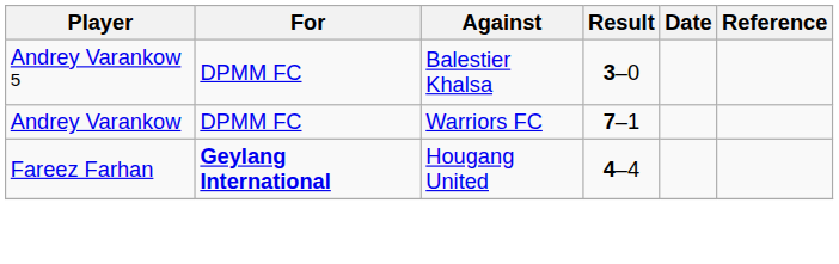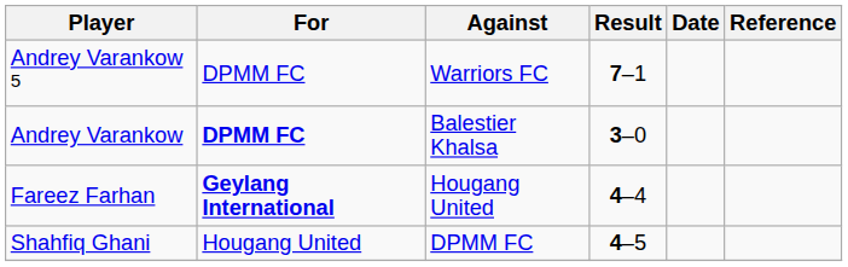Andrey Varankow 5 | Against: Balestier Khalsa -> Warriors FC
Andrey Varankow 5 | Result: 3–0 -> 7–1
Andrey Varankow | For: normal -> bold
Andrey Varankow | Against: Warriors FC -> Balestier Khalsa
Andrey Varankow | Result: 7–1 -> 3–0
+ row: Shahfiq Ghani | Hougang United | DPMM FC | 4–5
